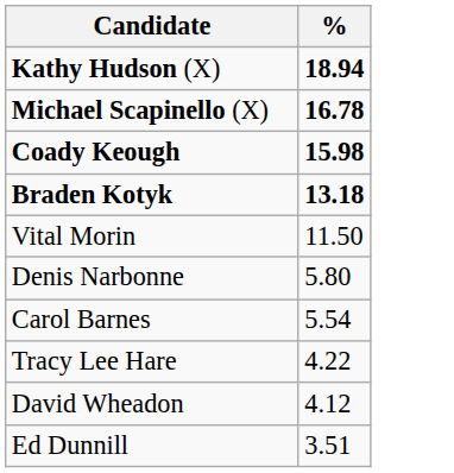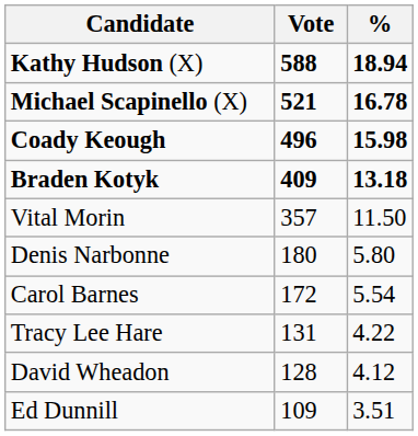+ column: Vote | 588 | 521 | 496 | 409 | 357 | 180 | 172 | 131 | 128 | 109
